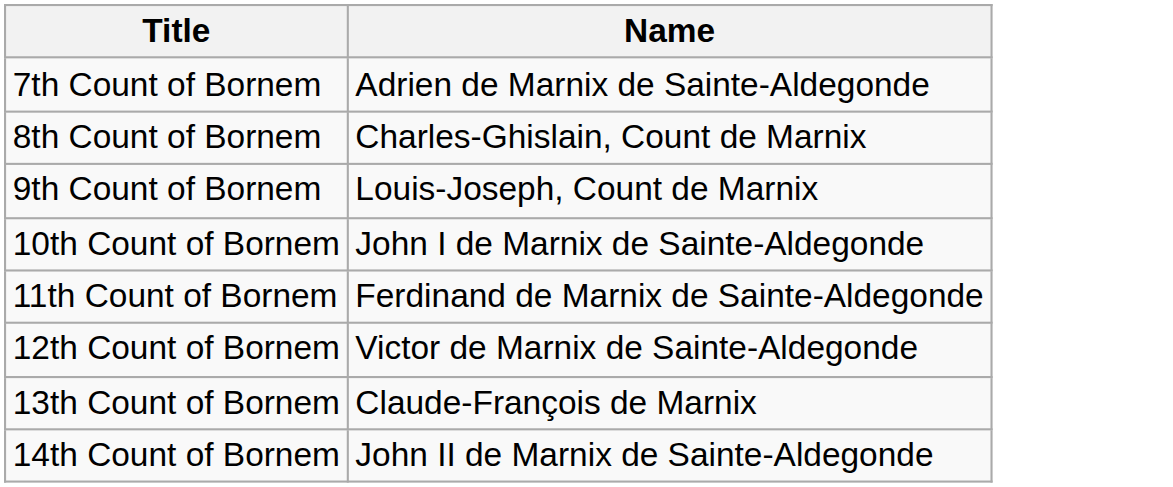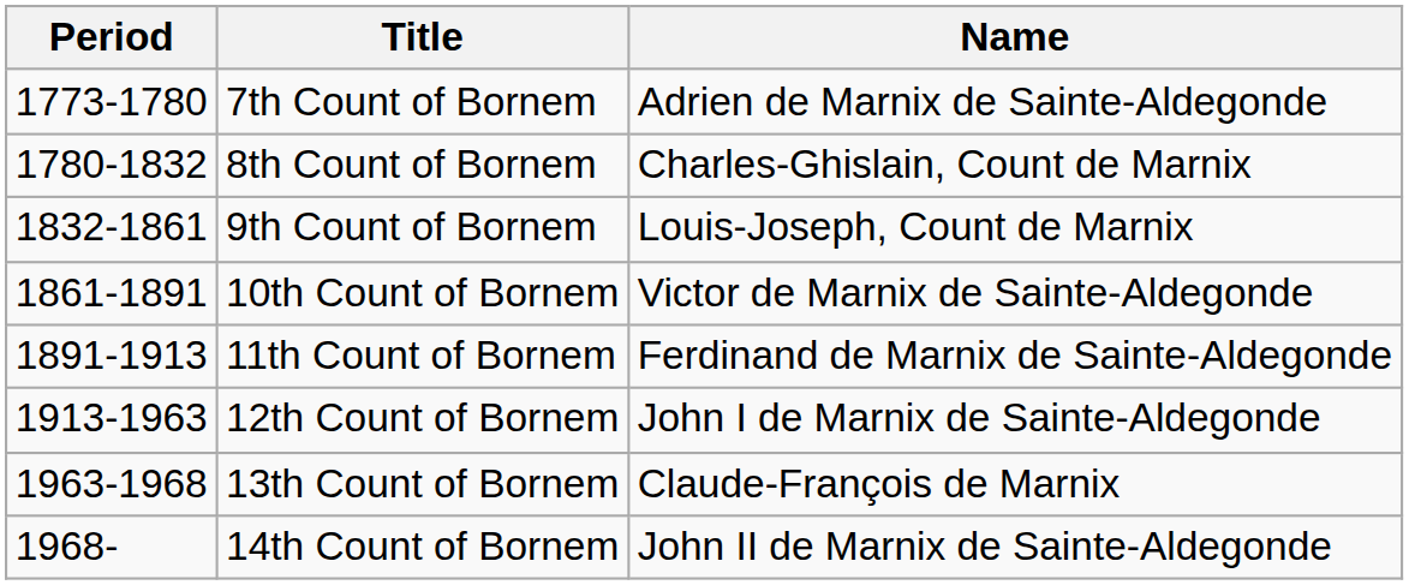+ column: Period | 1773-1780 | 1780-1832 | 1832-1861 | 1861-1891 | 1891-1913 | 1913-1963 | 1963-1968 | 1968-
10th Count of Bornem | Name: John I de Marnix de Sainte-Aldegonde -> Victor de Marnix de Sainte-Aldegonde
12th Count of Bornem | Name: Victor de Marnix de Sainte-Aldegonde -> John I de Marnix de Sainte-Aldegonde
